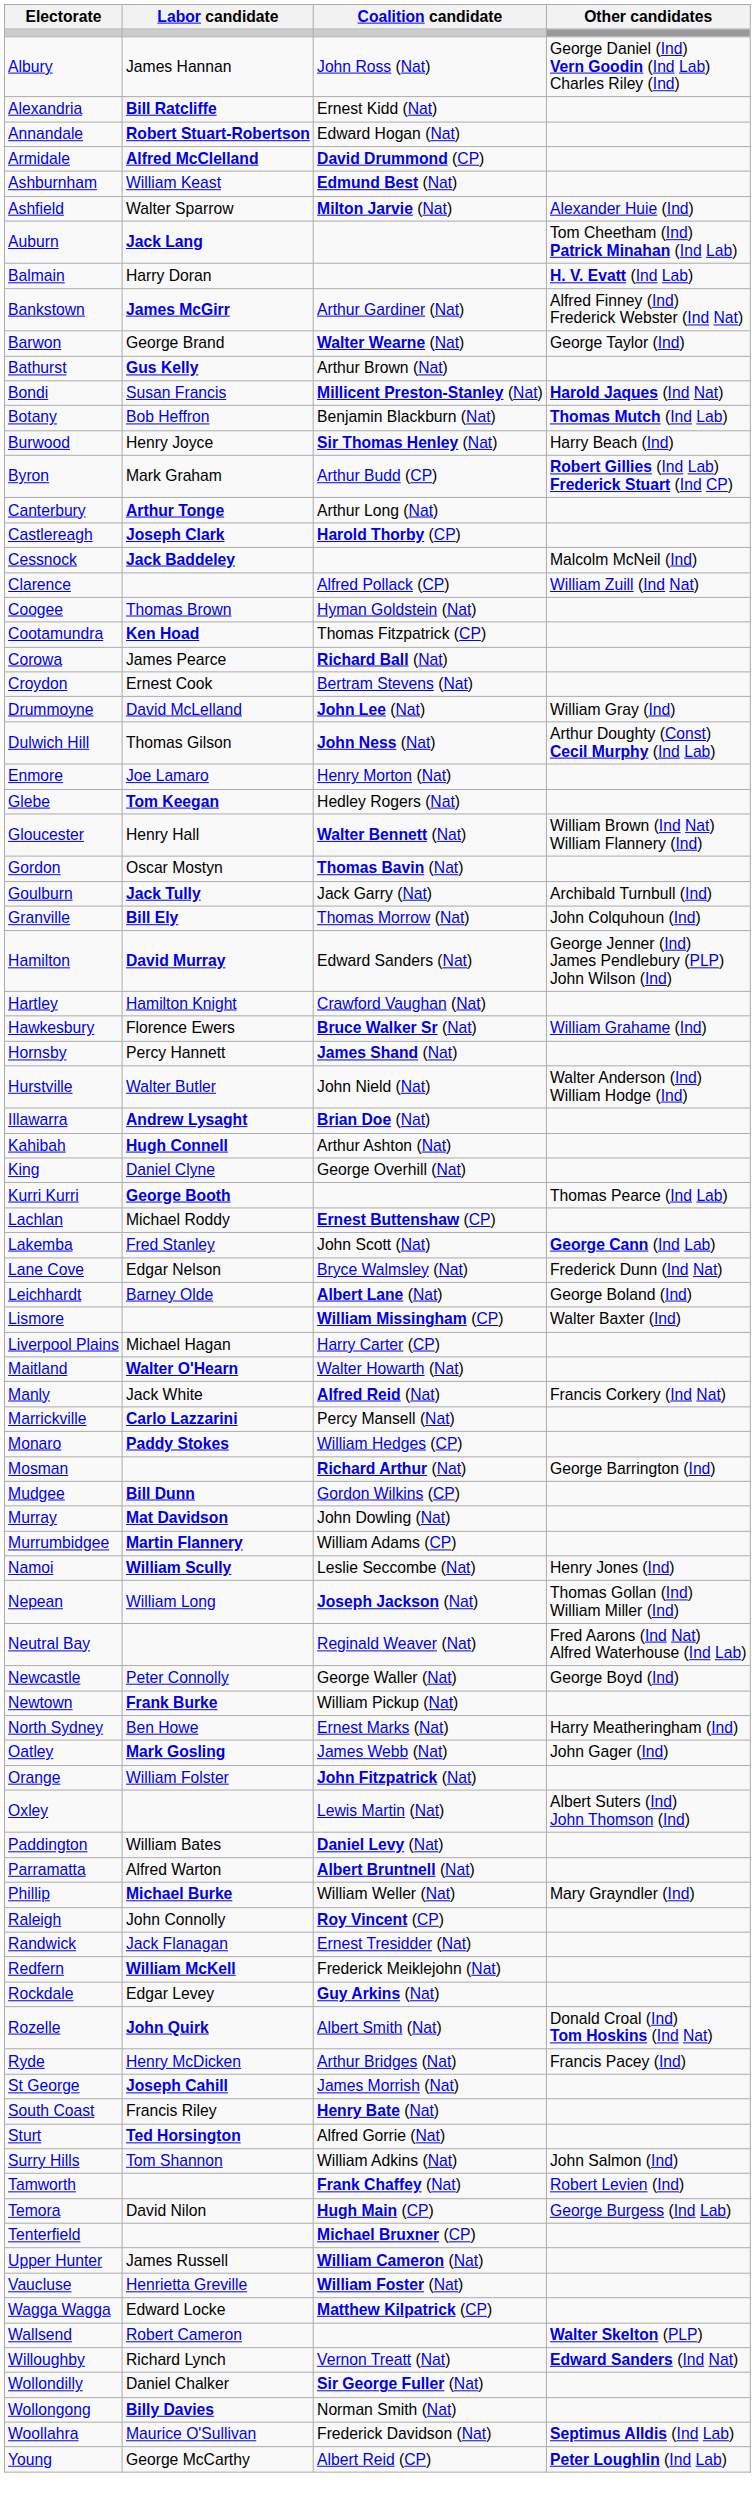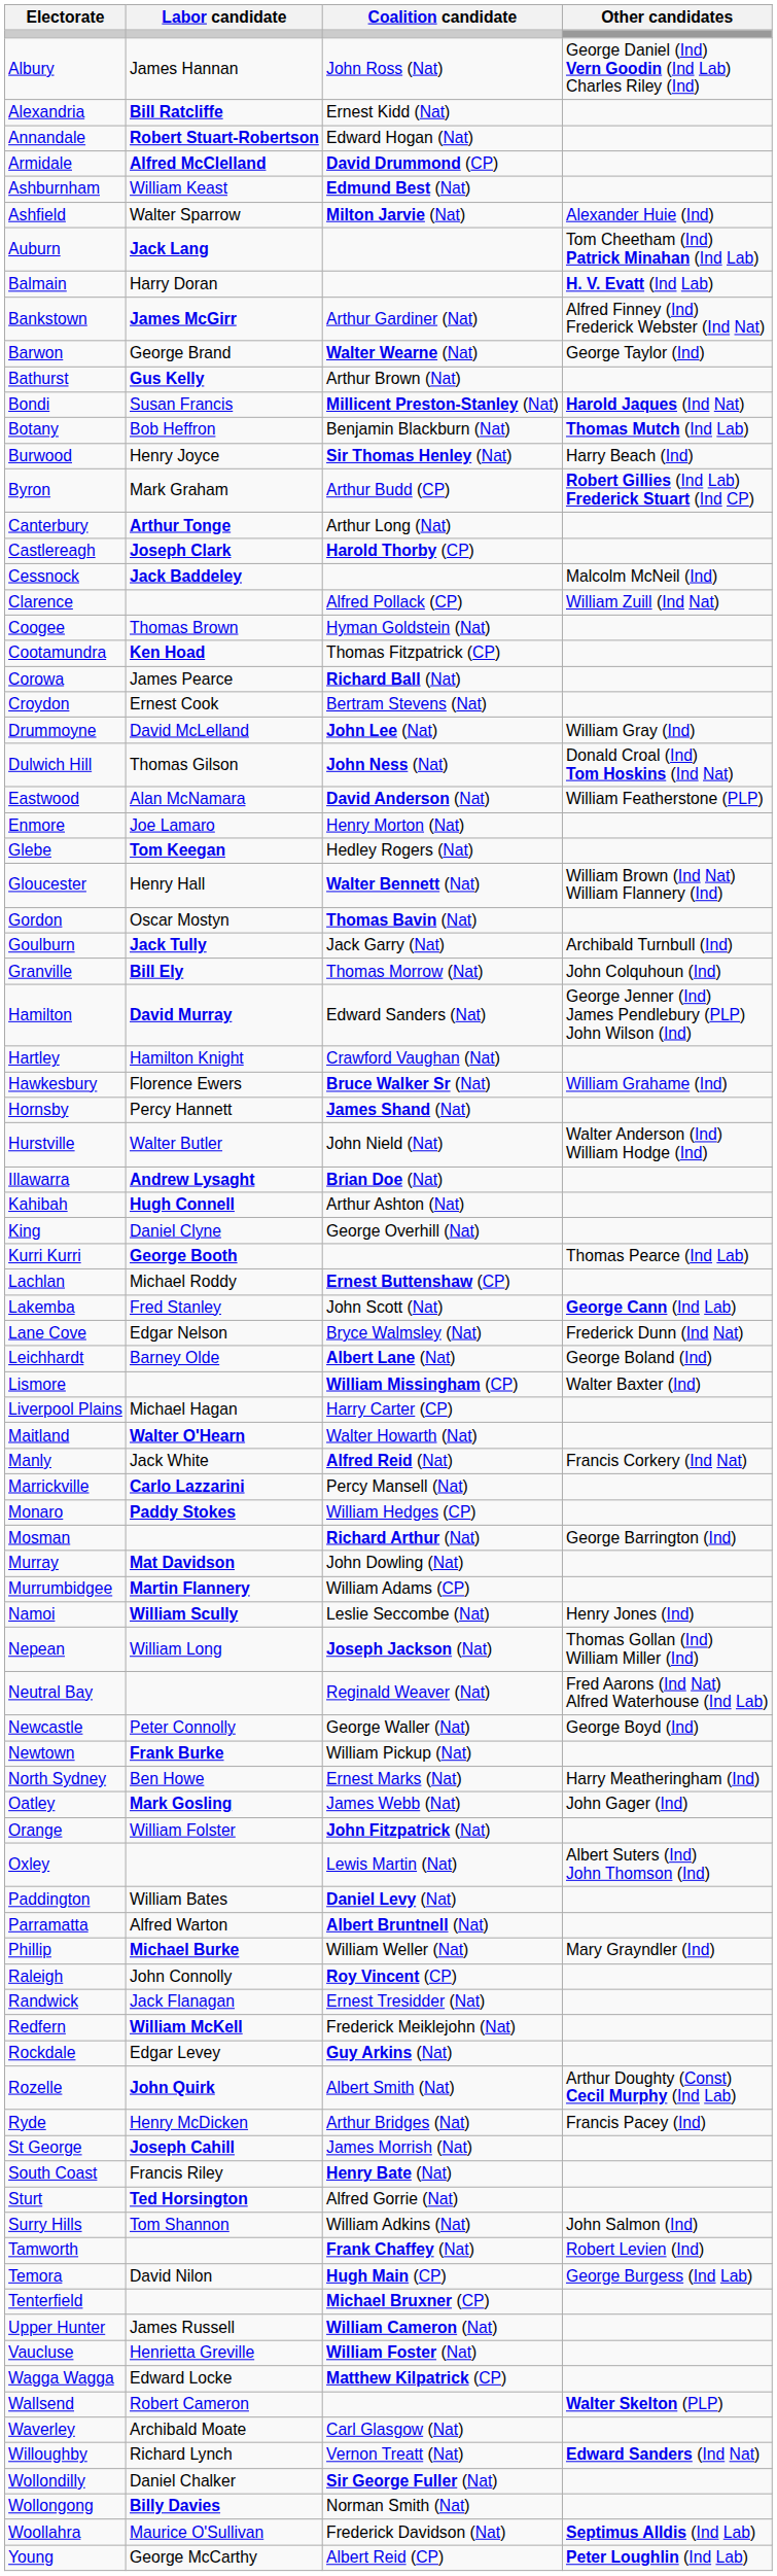Dulwich Hill | Other candidates: Arthur Doughty (Const) Cecil Murphy (Ind Lab) -> Donald Croal (Ind) Tom Hoskins (Ind Nat)
+ row: Eastwood | Alan McNamara | David Anderson (Nat) | William Featherstone (PLP)
- row: Mudgee | Bill Dunn | Gordon Wilkins (CP)
Rozelle | Other candidates: Donald Croal (Ind) Tom Hoskins (Ind Nat) -> Arthur Doughty (Const) Cecil Murphy (Ind Lab)
+ row: Waverley | Archibald Moate | Carl Glasgow (Nat)
